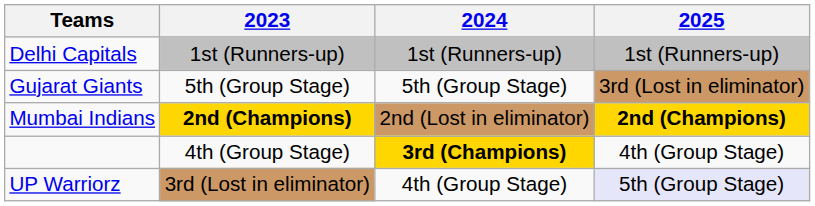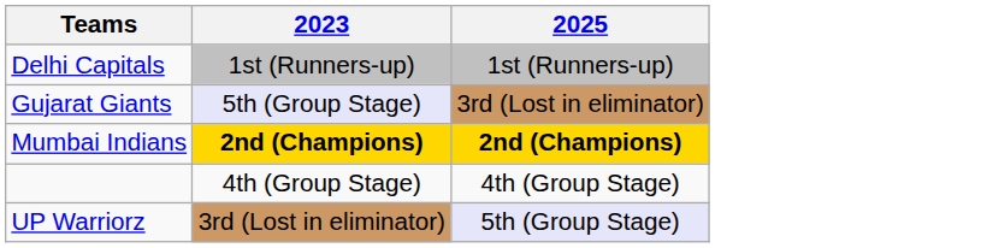- column: 2024 | 1st (Runners-up) | 5th (Group Stage) | 2nd (Lost in eliminator) | 3rd (Champions) | 4th (Group Stage)
Gujarat Giants | 2023: no background -> lavender background
